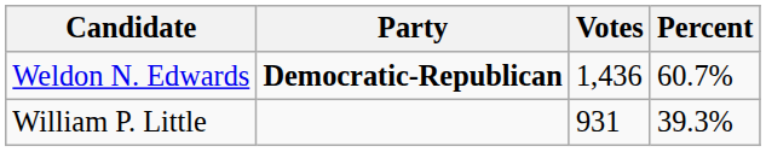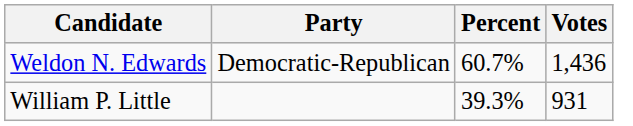columns swapped: Votes <-> Percent
Weldon N. Edwards | Party: bold -> normal
